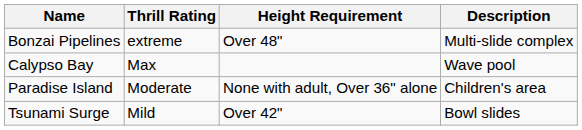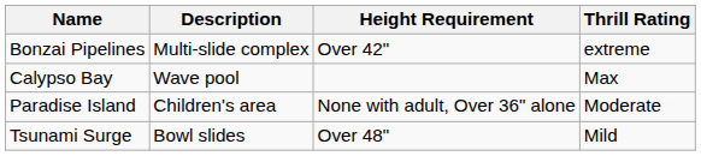columns swapped: Description <-> Thrill Rating
Bonzai Pipelines | Height Requirement: Over 48" -> Over 42"
Tsunami Surge | Height Requirement: Over 42" -> Over 48"
